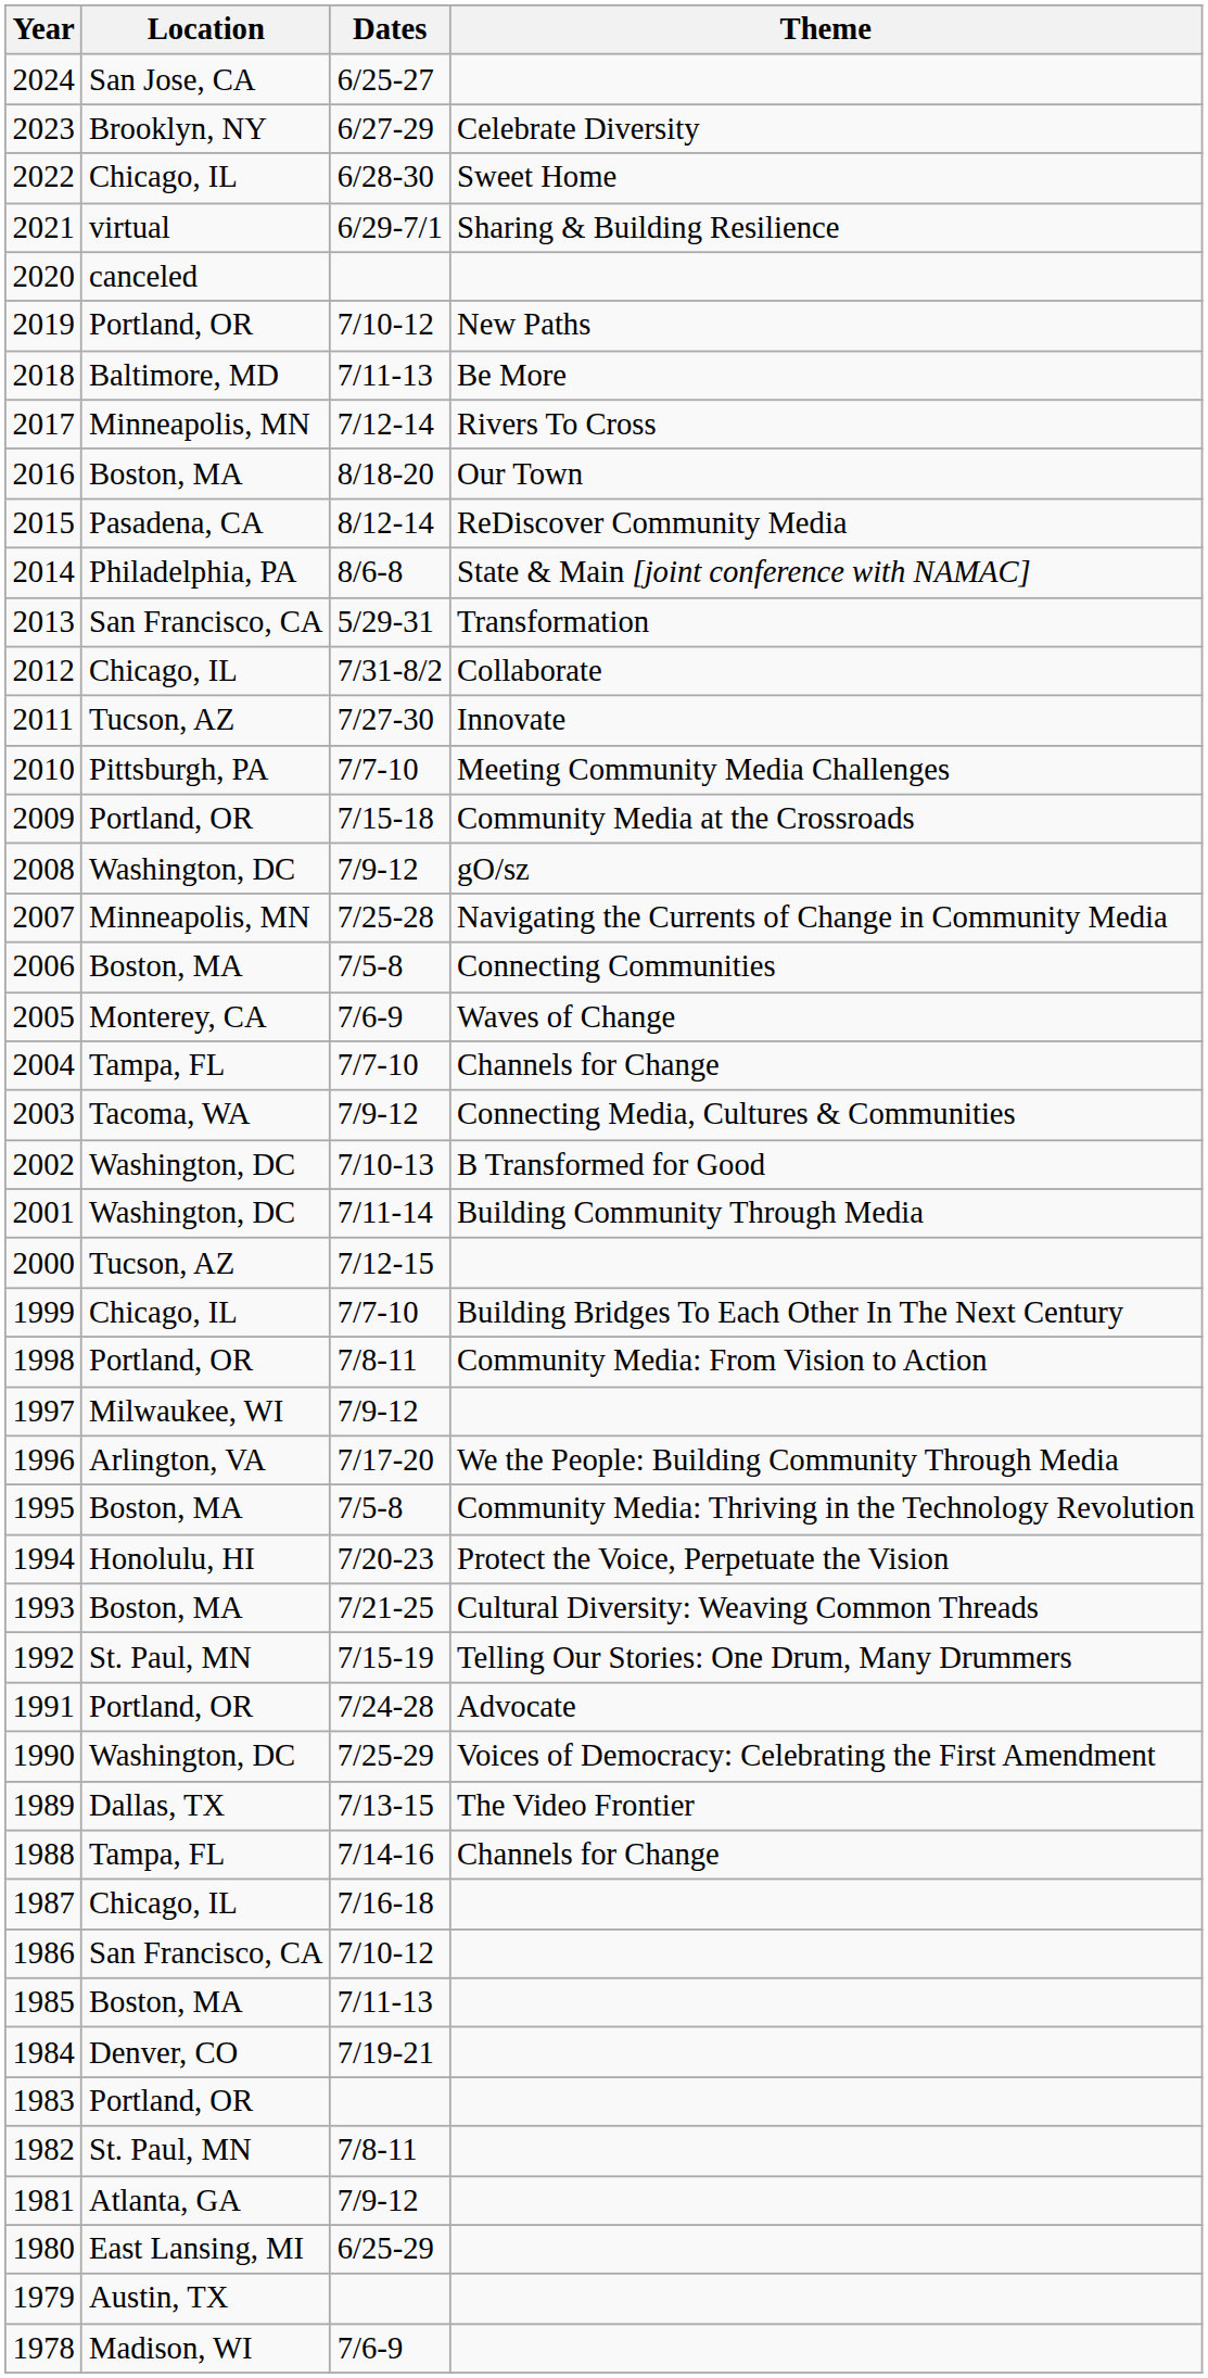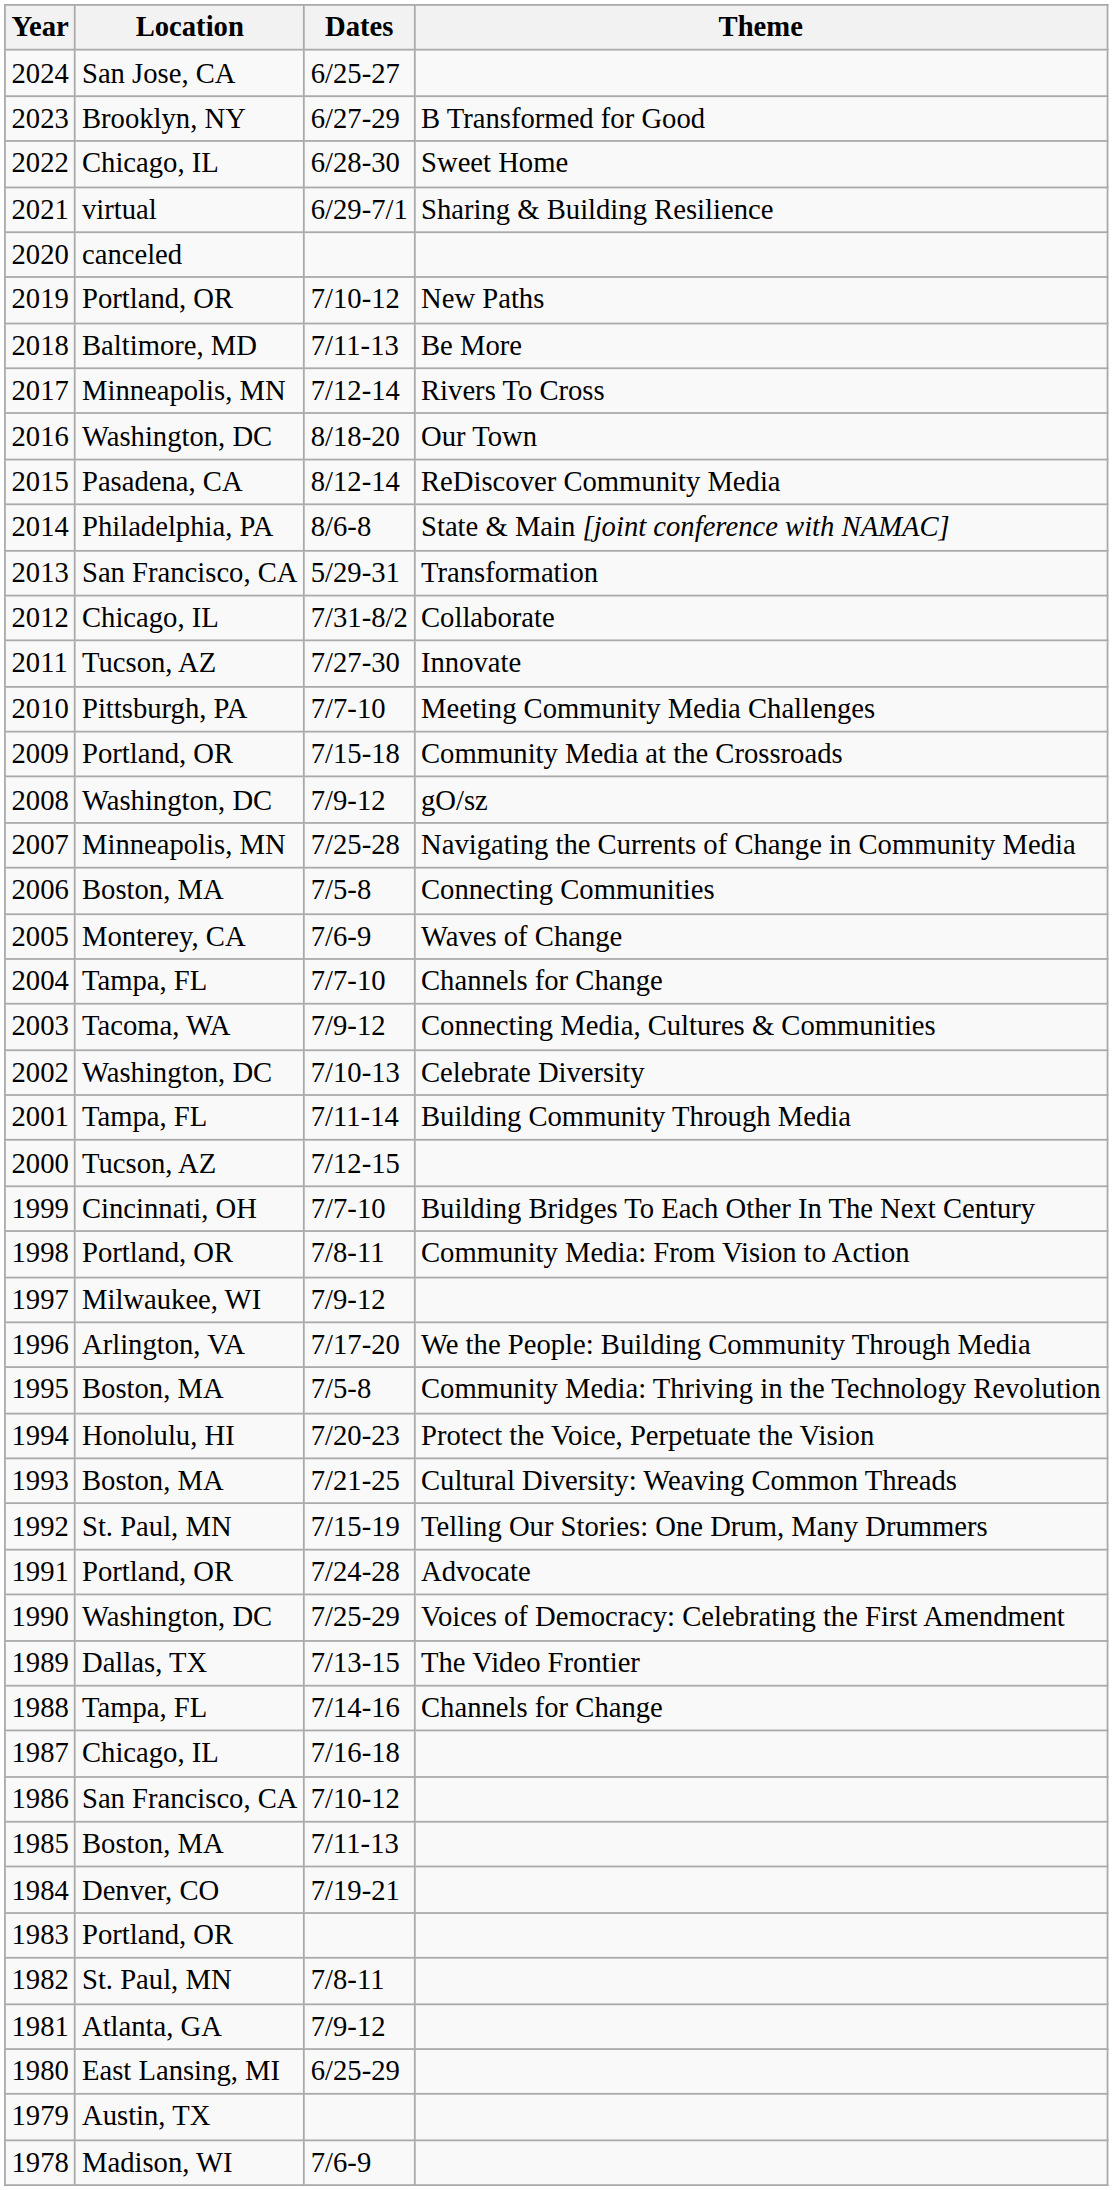2023 | Theme: Celebrate Diversity -> B Transformed for Good
2016 | Location: Boston, MA -> Washington, DC
2002 | Theme: B Transformed for Good -> Celebrate Diversity
2001 | Location: Washington, DC -> Tampa, FL
1999 | Location: Chicago, IL -> Cincinnati, OH
